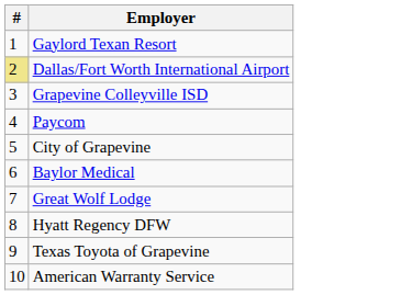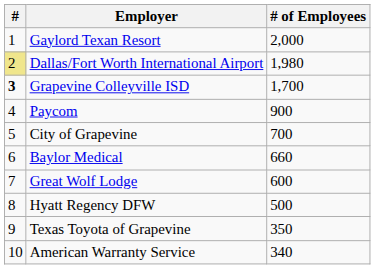+ column: # of Employees | 2,000 | 1,980 | 1,700 | 900 | 700 | 660 | 600 | 500 | 350 | 340
Grapevine Colleyville ISD | #: normal -> bold
